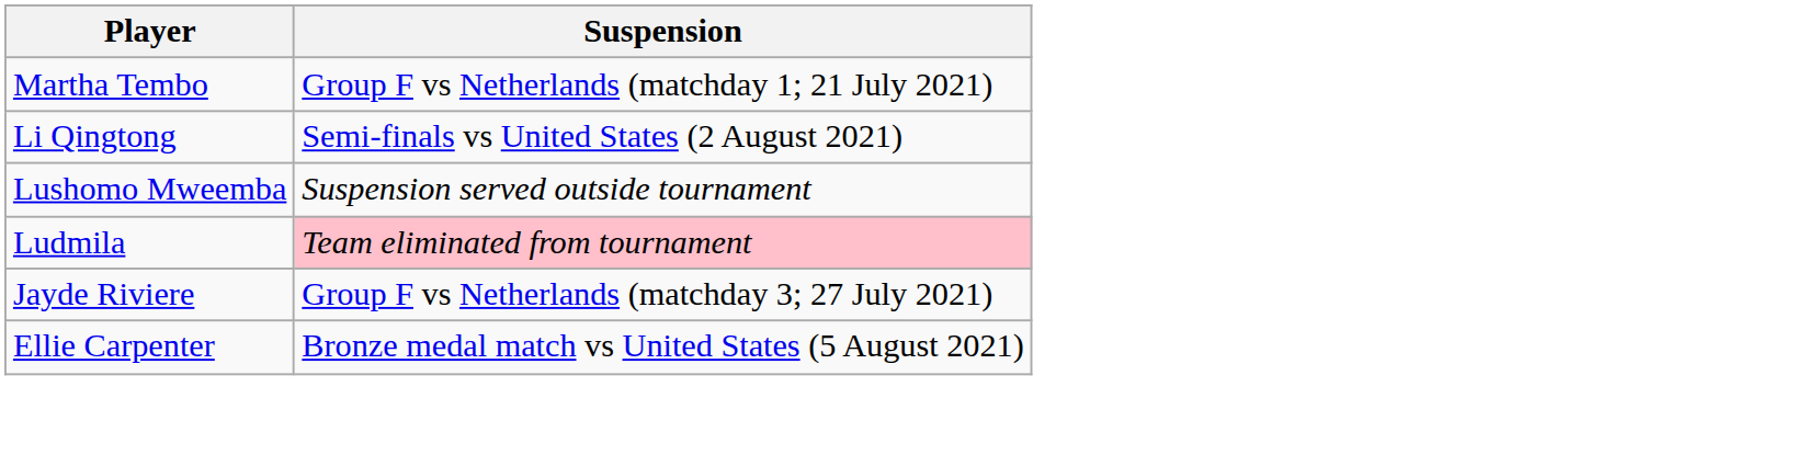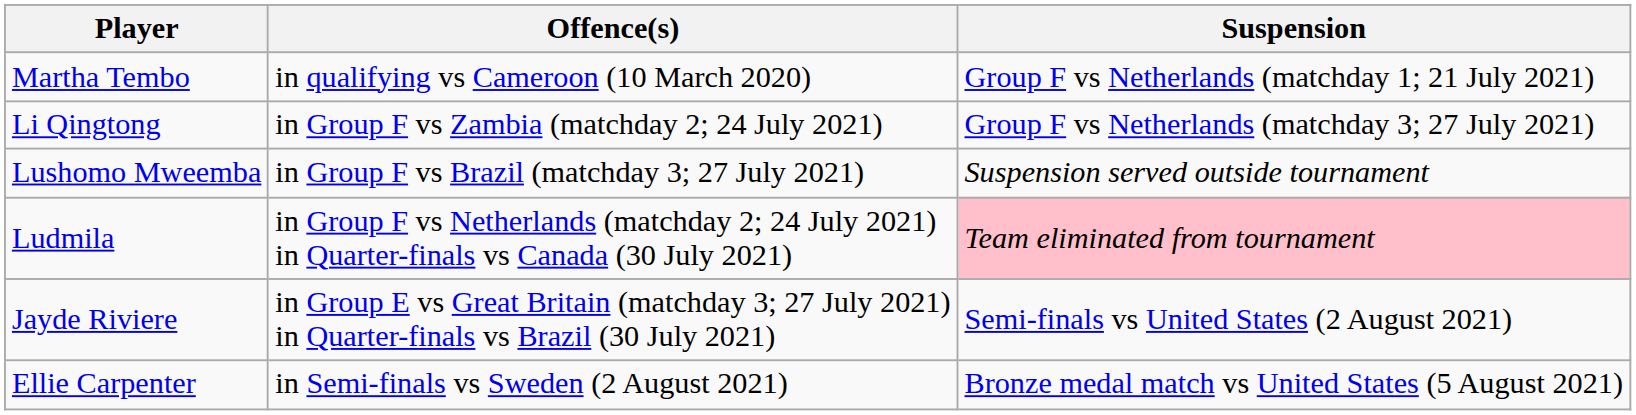+ column: Offence(s) | in qualifying vs Cameroon (10 March 2020) | in Group F vs Zambia (matchday 2; 24 July 2021) | in Group F vs Brazil (matchday 3; 27 July 2021) | in Group F vs Netherlands (matchday 2; 24 July 2021) in Quarter-finals vs Canada (30 July 2021) | in Group E vs Great Britain (matchday 3; 27 July 2021) in Quarter-finals vs Brazil (30 July 2021) | in Semi-finals vs Sweden (2 August 2021)
Li Qingtong | Suspension: Semi-finals vs United States (2 August 2021) -> Group F vs Netherlands (matchday 3; 27 July 2021)
Jayde Riviere | Suspension: Group F vs Netherlands (matchday 3; 27 July 2021) -> Semi-finals vs United States (2 August 2021)
